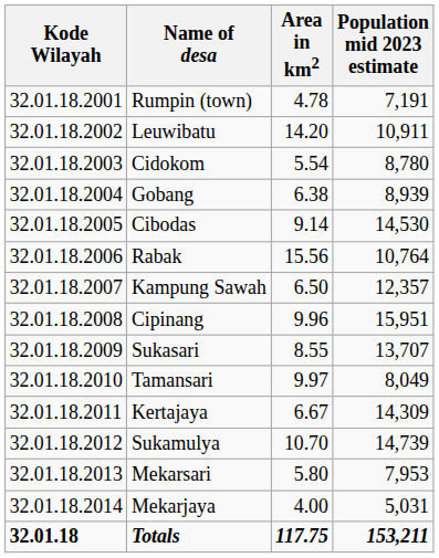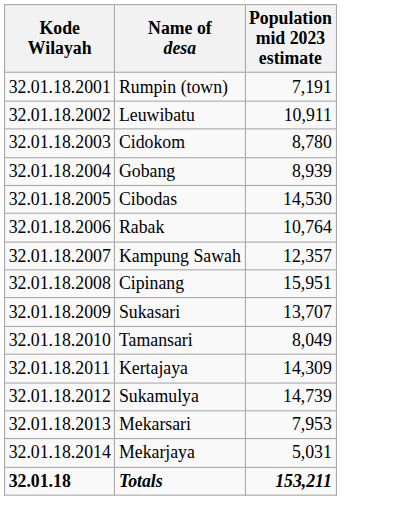- column: Area in km2 | 4.78 | 14.20 | 5.54 | 6.38 | 9.14 | 15.56 | 6.50 | 9.96 | 8.55 | 9.97 | 6.67 | 10.70 | 5.80 | 4.00 | 117.75
